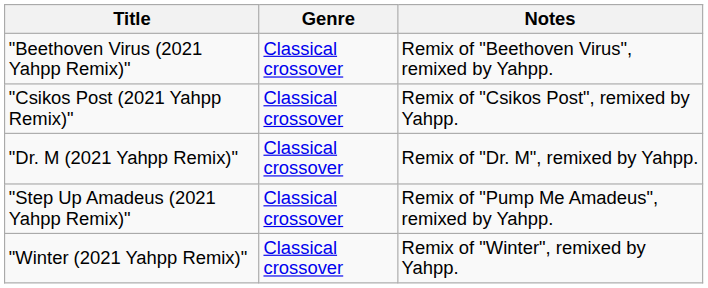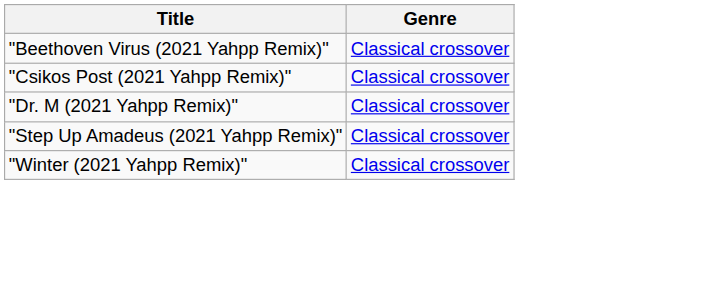- column: Notes | Remix of "Beethoven Virus", remixed by Yahpp. | Remix of "Csikos Post", remixed by Yahpp. | Remix of "Dr. M", remixed by Yahpp. | Remix of "Pump Me Amadeus", remixed by Yahpp. | Remix of "Winter", remixed by Yahpp.
